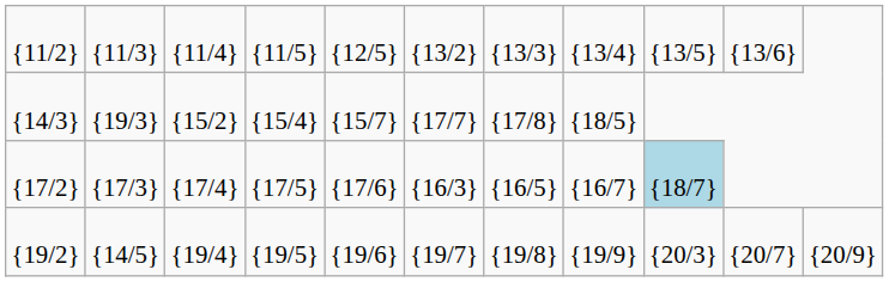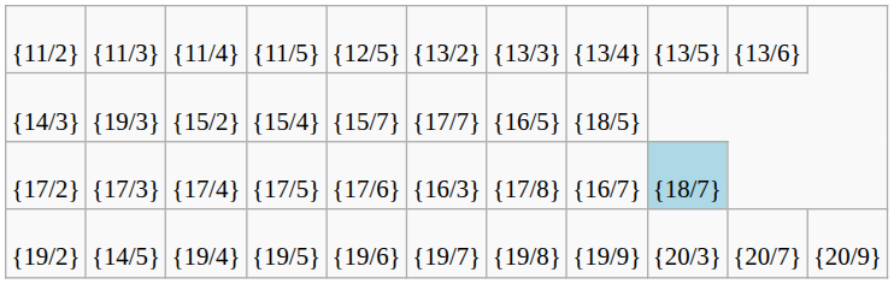{14/3} | column 7: {17/8} -> {16/5}
{17/2} | column 7: {16/5} -> {17/8}
